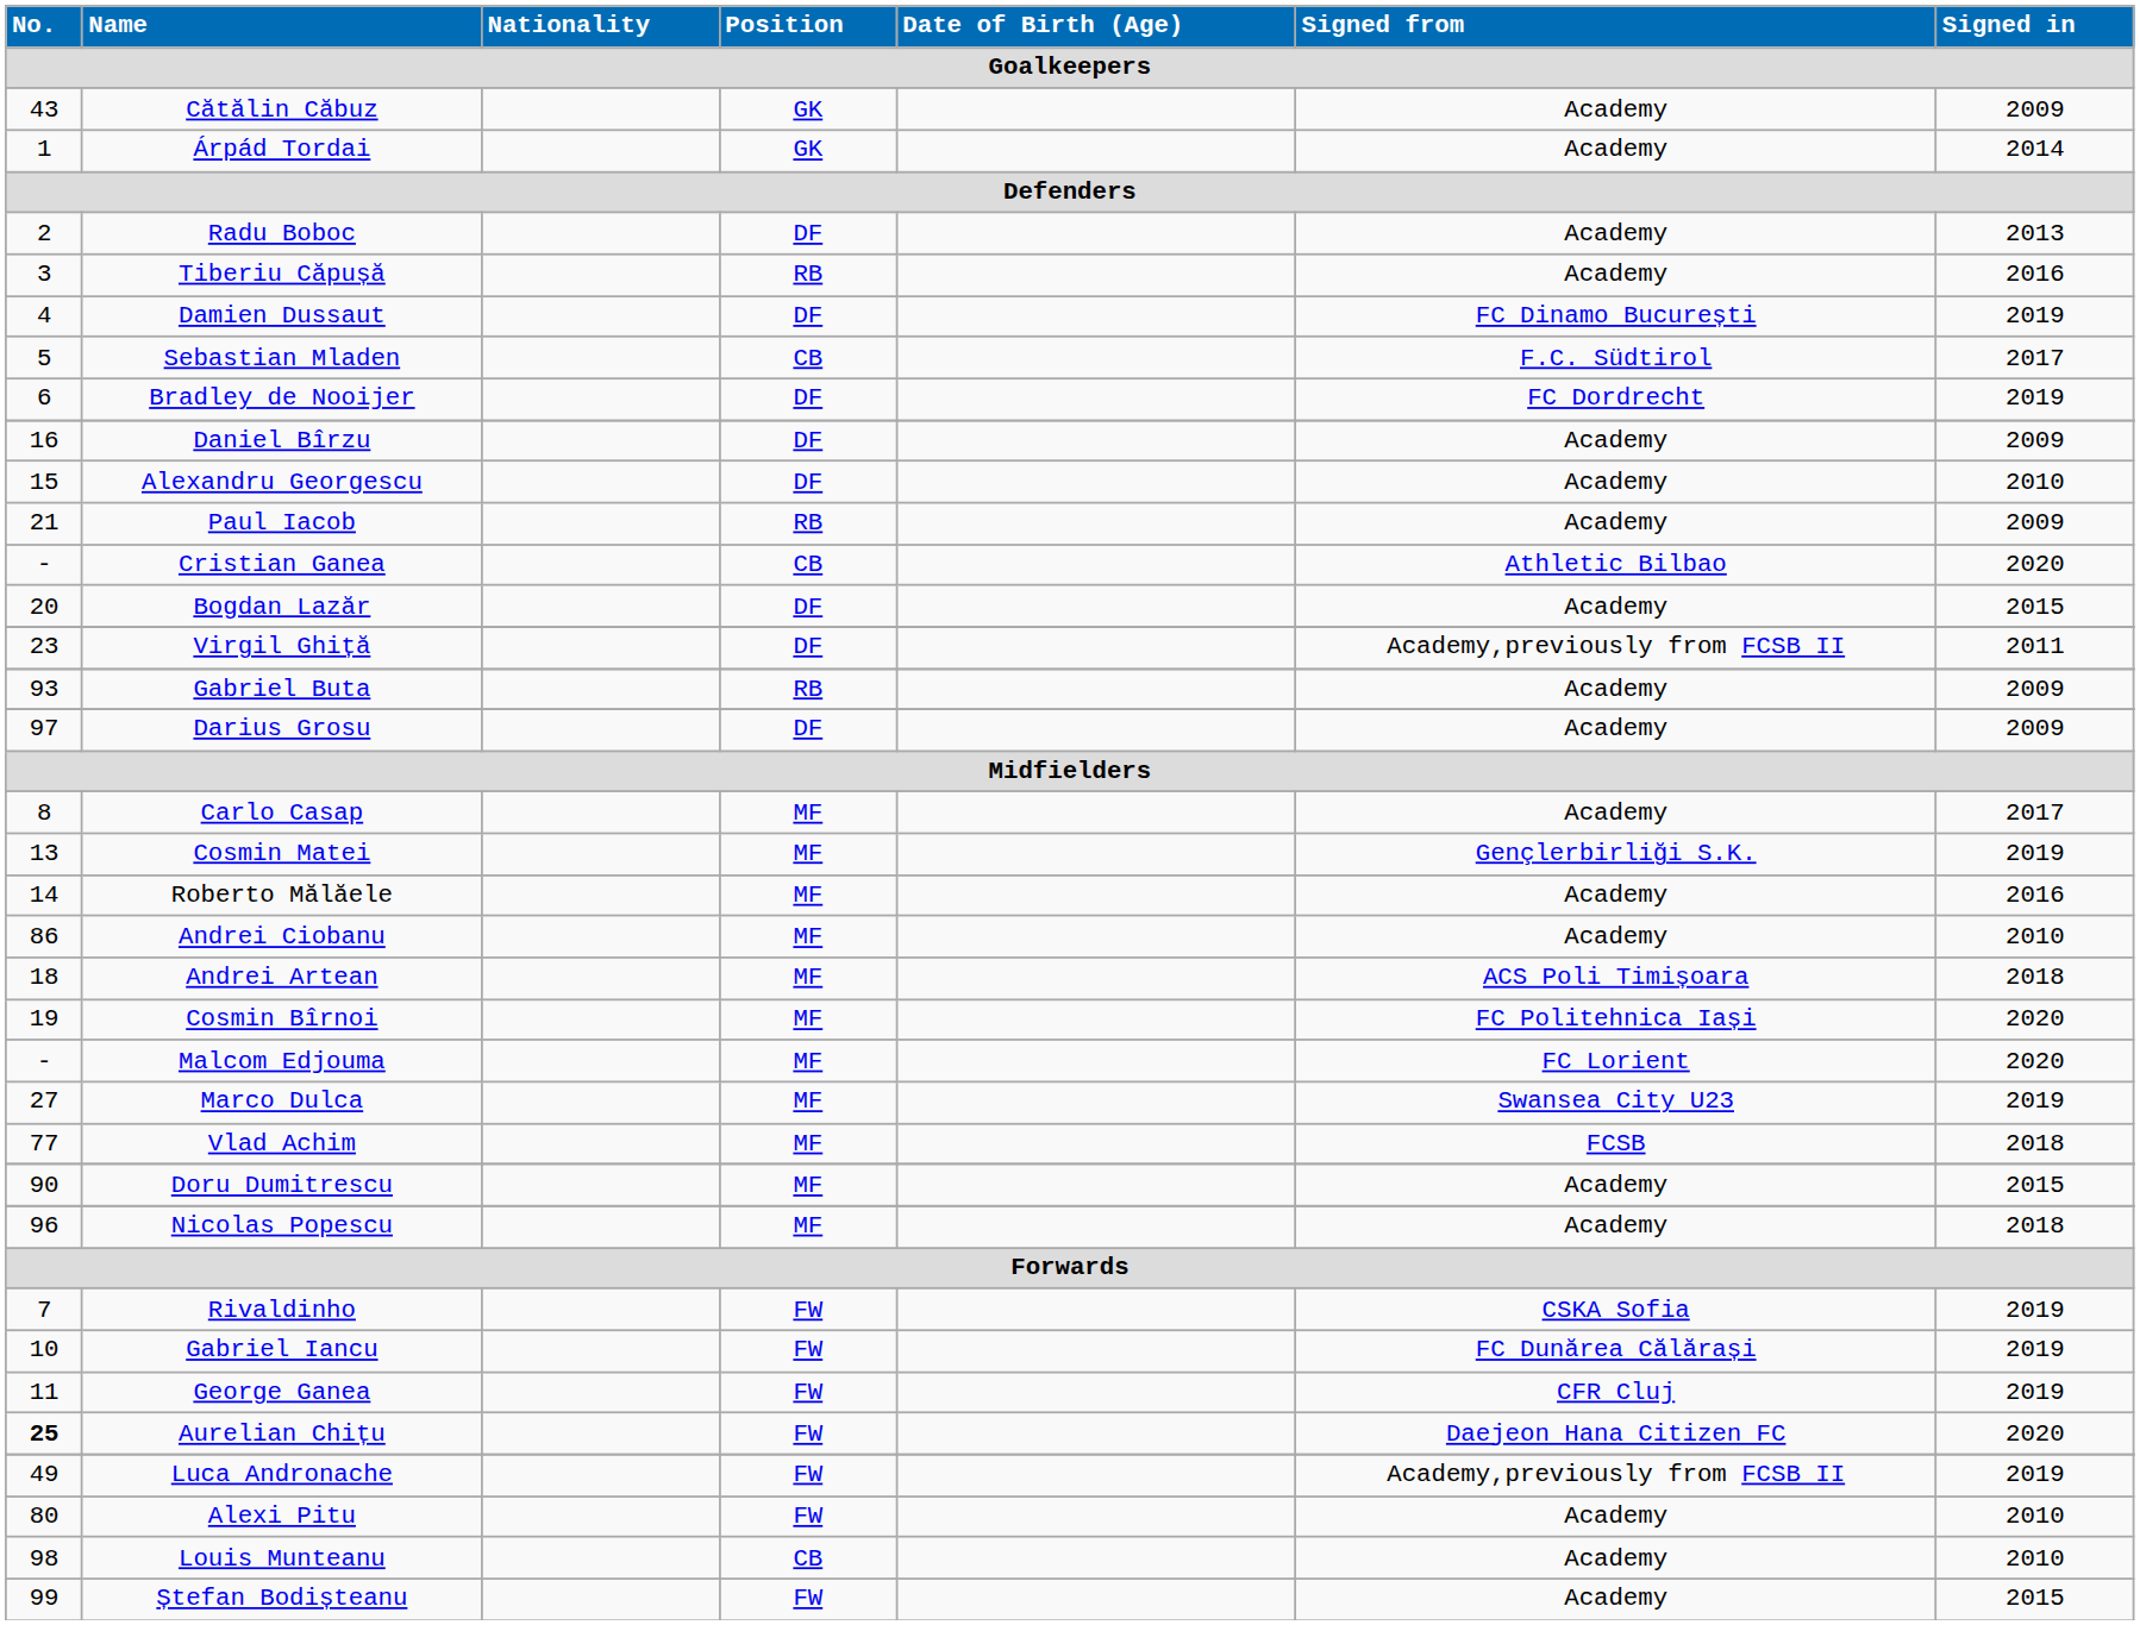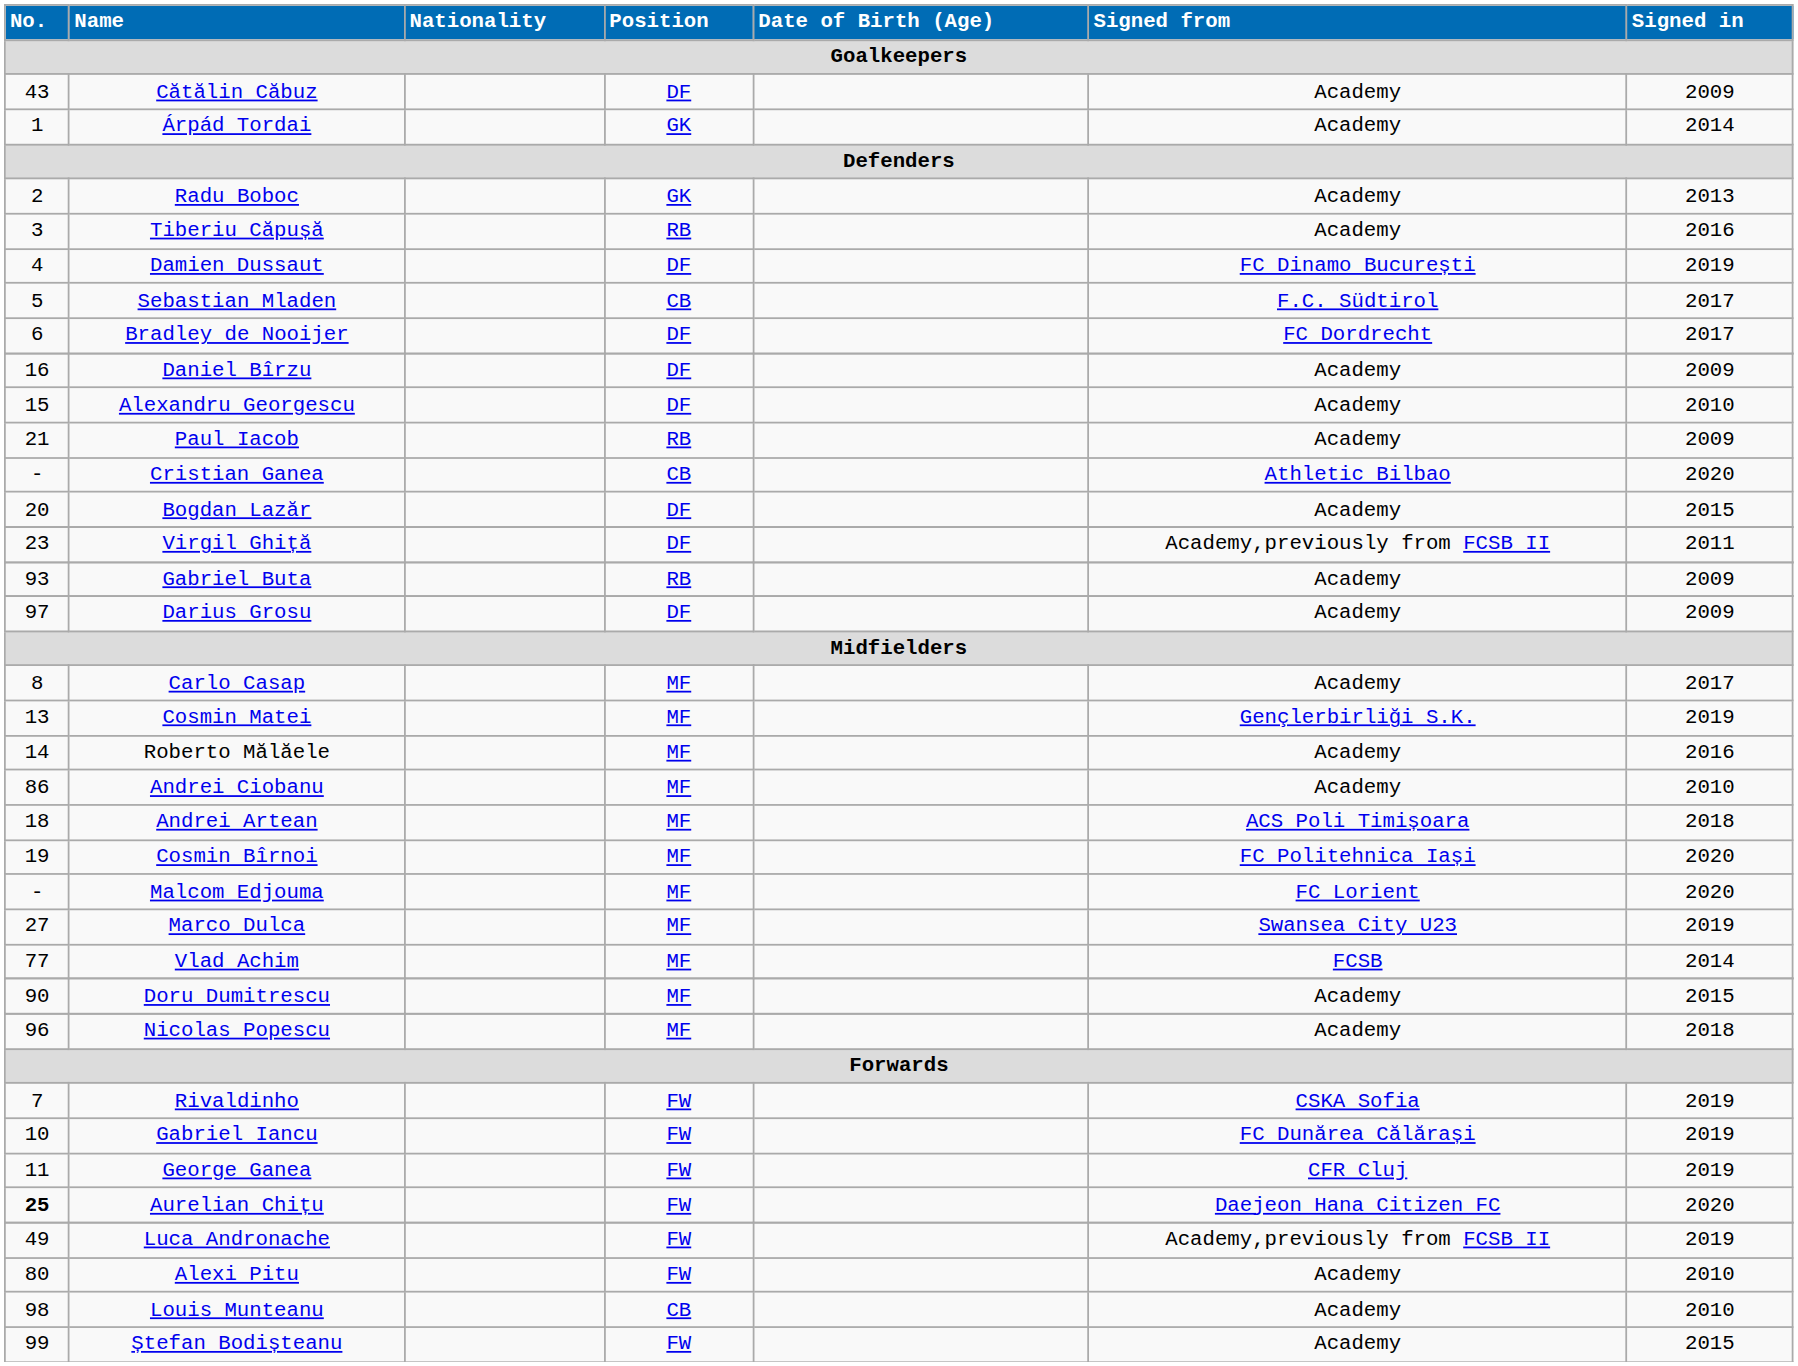Cătălin Căbuz | Position: GK -> DF
Radu Boboc | Position: DF -> GK
Bradley de Nooijer | Signed in: 2019 -> 2017
Vlad Achim | Signed in: 2018 -> 2014
